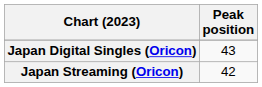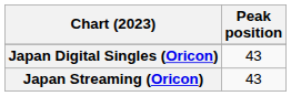Japan Streaming (Oricon) | Peak position: 42 -> 43
